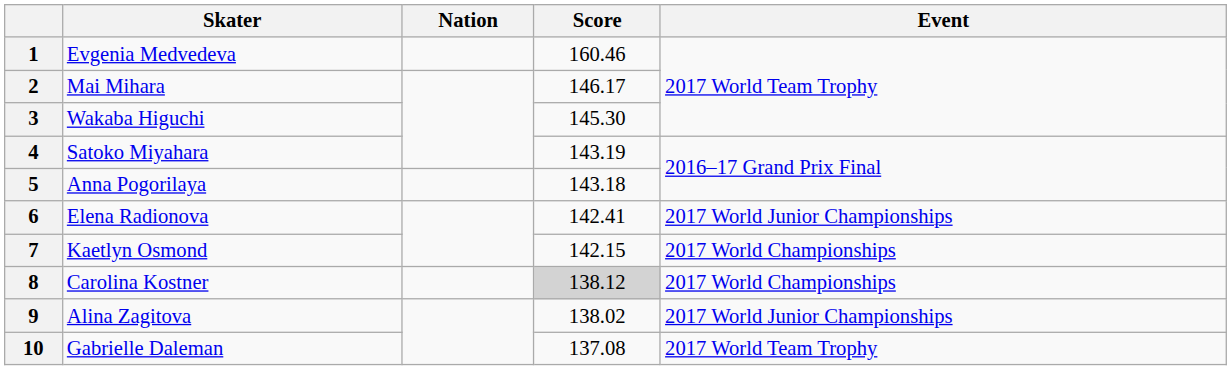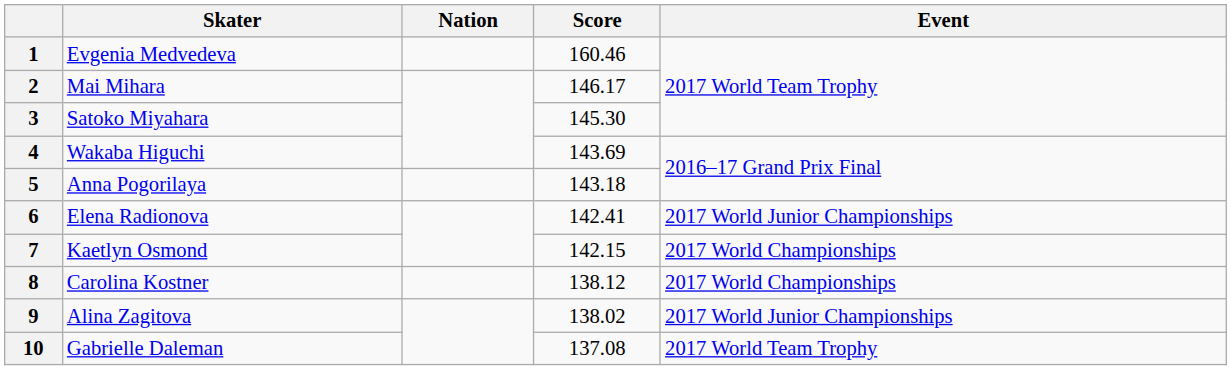3 | Skater: Wakaba Higuchi -> Satoko Miyahara
4 | Skater: Satoko Miyahara -> Wakaba Higuchi
4 | Score: 143.19 -> 143.69
8 | Score: lightgrey background -> no background
